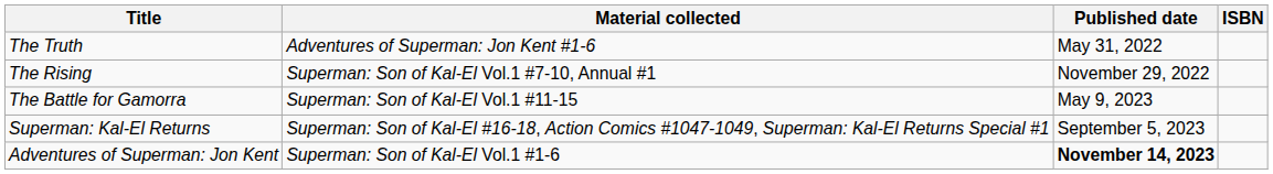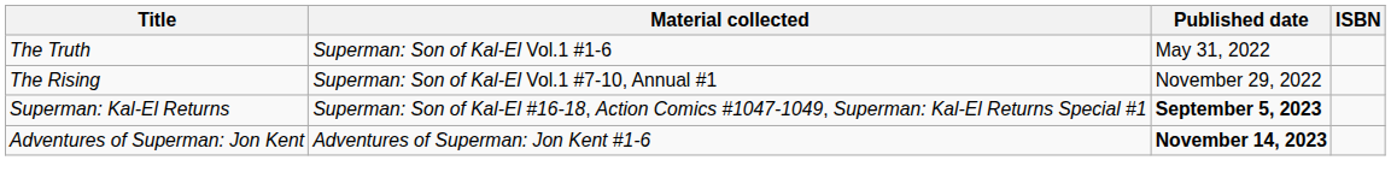The Truth | Material collected: Adventures of Superman: Jon Kent #1-6 -> Superman: Son of Kal-El Vol.1 #1-6
- row: The Battle for Gamorra | Superman: Son of Kal-El Vol.1 #11-15 | May 9, 2023
Superman: Kal-El Returns | Published date: normal -> bold
Adventures of Superman: Jon Kent | Material collected: Superman: Son of Kal-El Vol.1 #1-6 -> Adventures of Superman: Jon Kent #1-6
